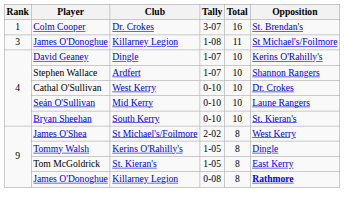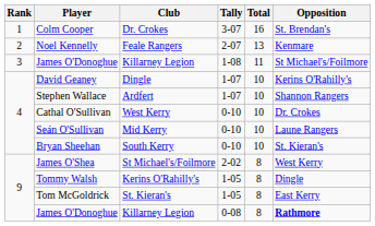+ row: 2 | Noel Kennelly | Feale Rangers | 2-07 | 13 | Kenmare
